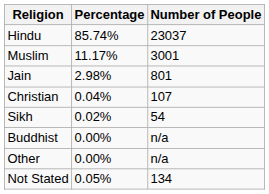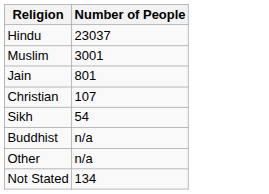- column: Percentage | 85.74% | 11.17% | 2.98% | 0.04% | 0.02% | 0.00% | 0.00% | 0.05%
